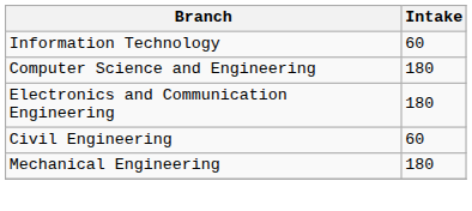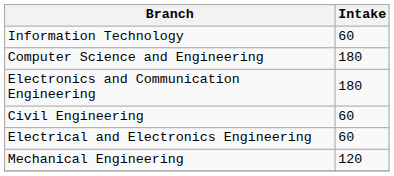+ row: Electrical and Electronics Engineering | 60
Mechanical Engineering | Intake: 180 -> 120
